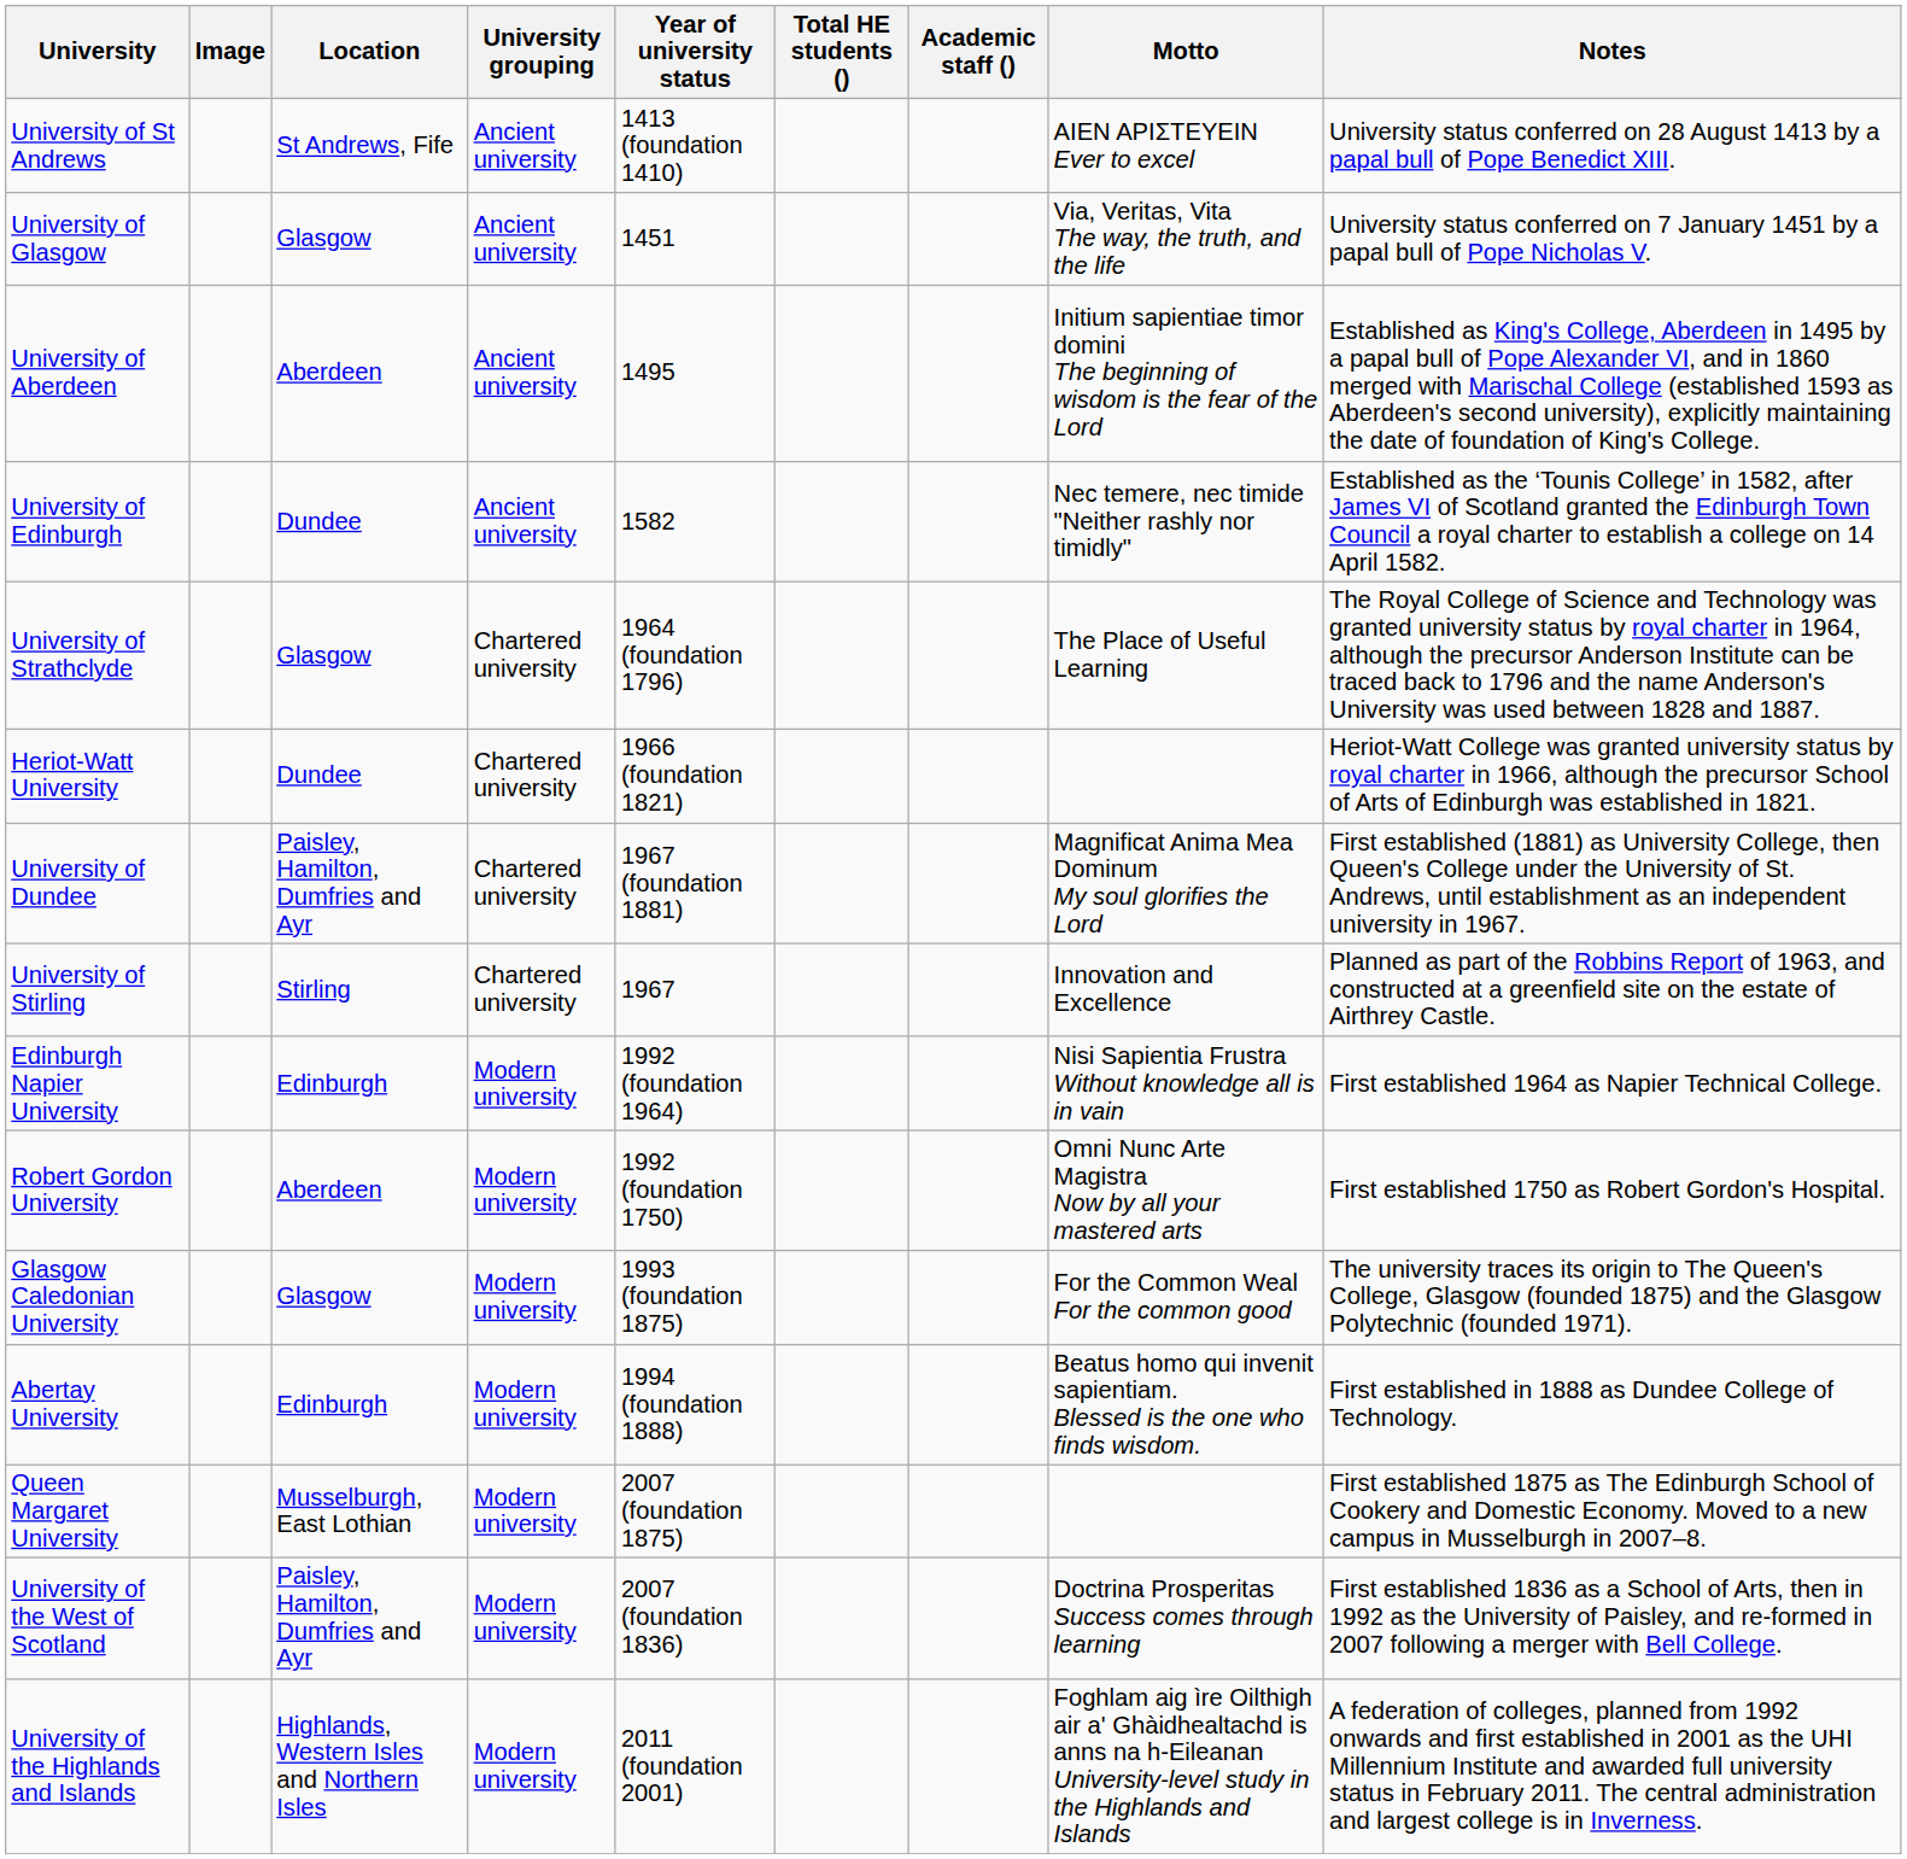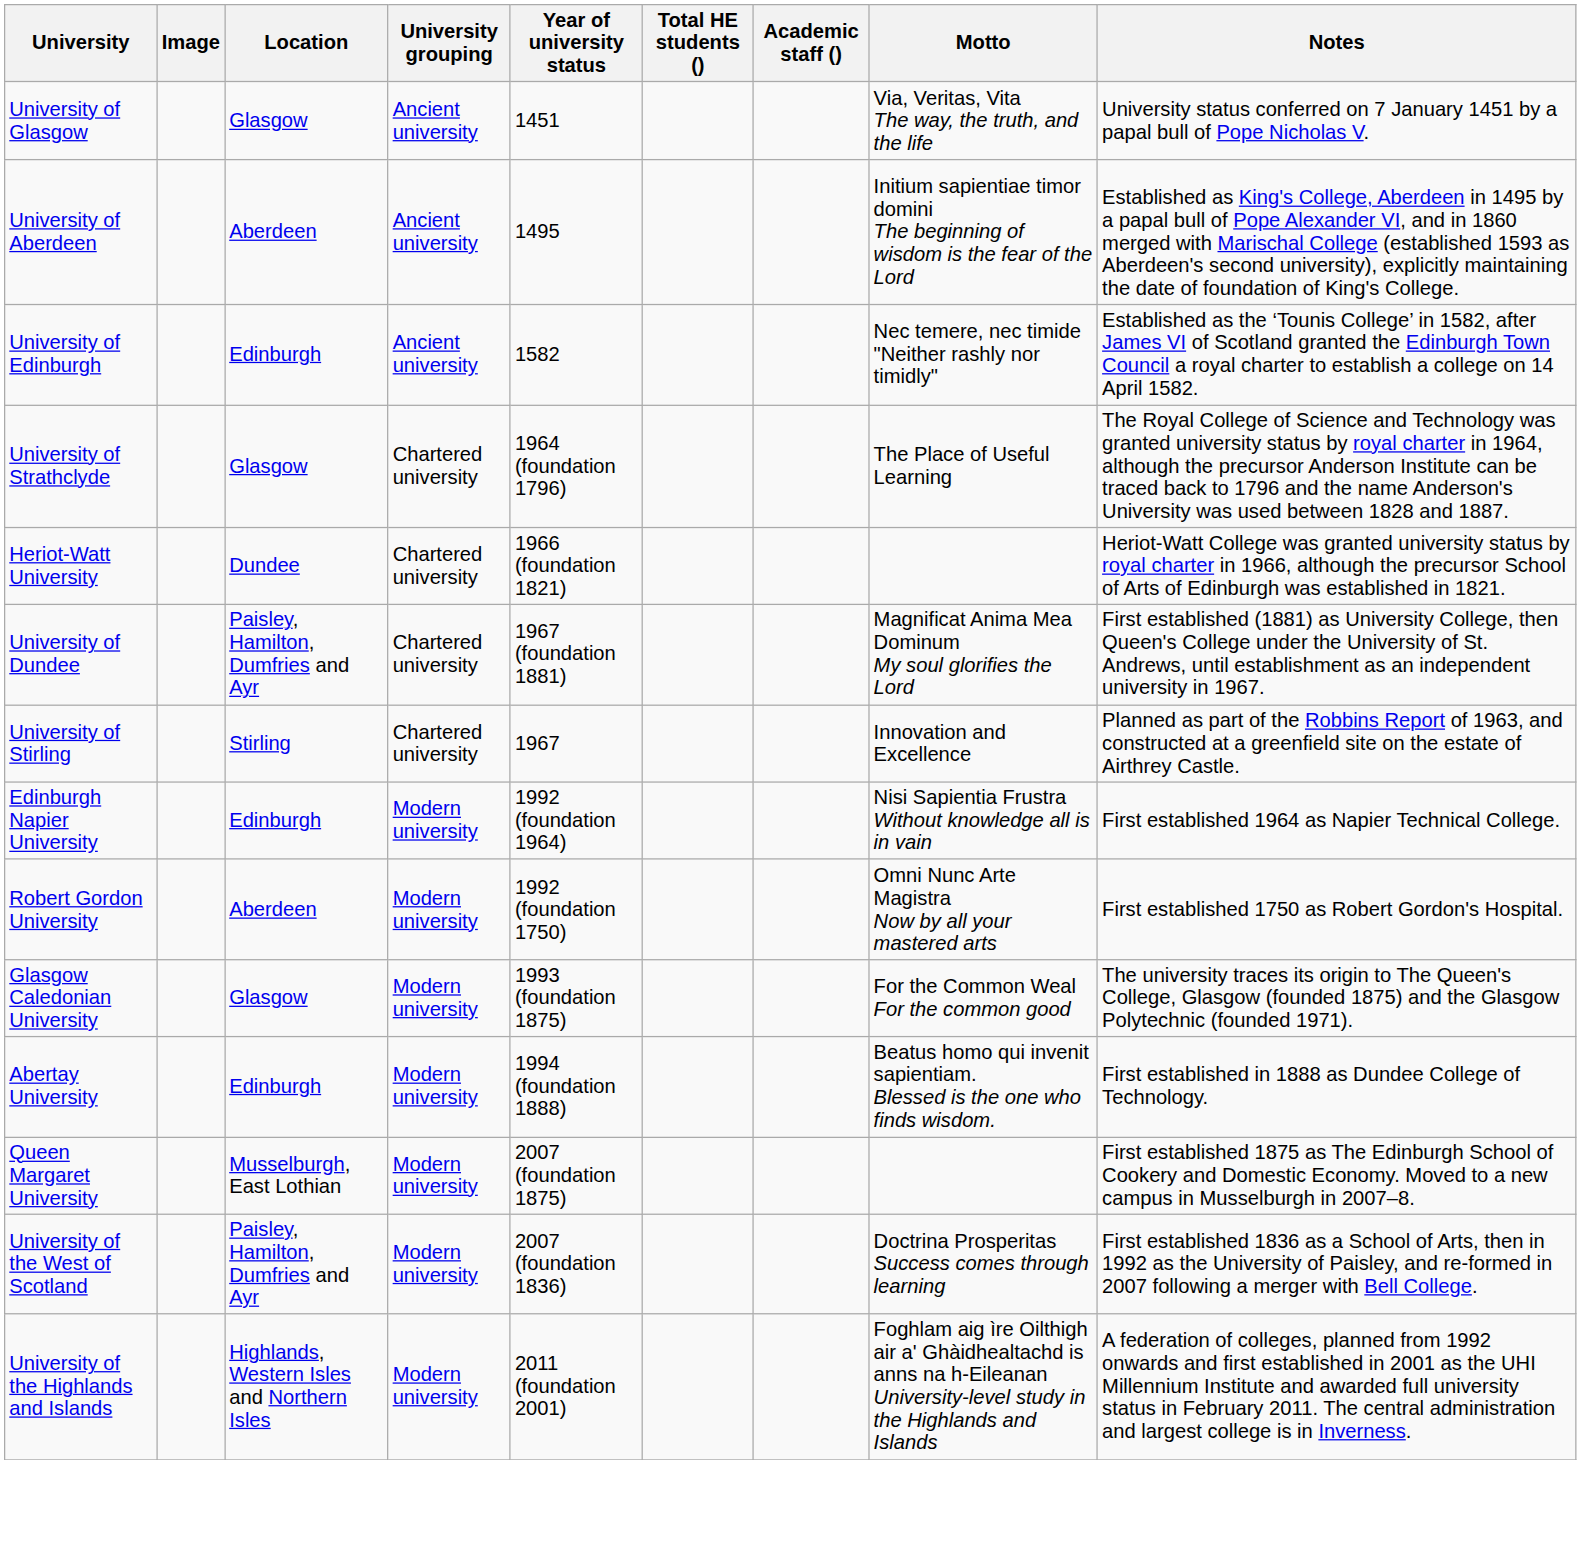- row: University of St Andrews | St Andrews, Fife | Ancient university | 1413 (foundation 1410) | ΑΙΕΝ ΑΡΙΣΤΕΥΕΙΝ Ever to excel | University status conferred on 28 August 1413 by a papal bull of Pope Benedict XIII.
University of Edinburgh | Location: Dundee -> Edinburgh
